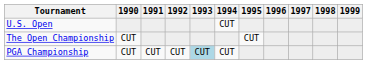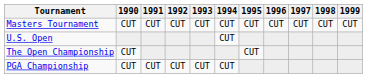+ row: Masters Tournament | CUT | CUT | CUT | CUT | CUT | CUT | CUT | CUT | CUT | CUT
PGA Championship | 1993: lightblue background -> no background
